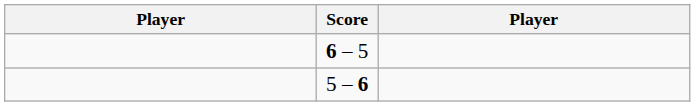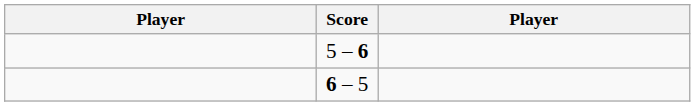rows swapped: 5 – 6 <-> 6 – 5
